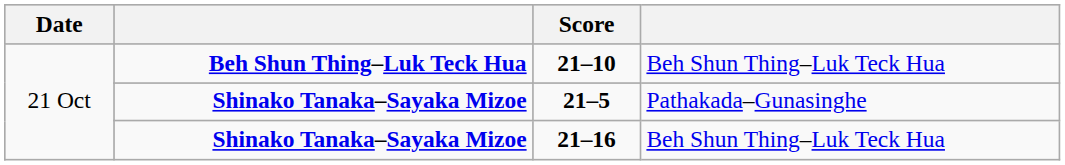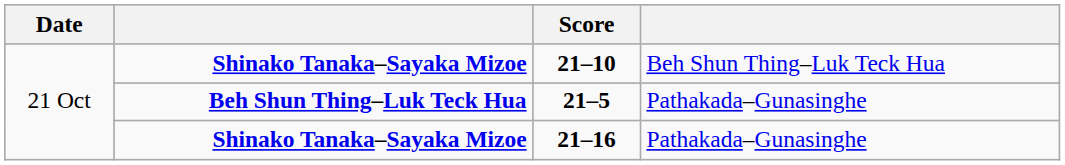21–10 | column 2: Beh Shun Thing–Luk Teck Hua -> Shinako Tanaka–Sayaka Mizoe
21–5 | column 2: Shinako Tanaka–Sayaka Mizoe -> Beh Shun Thing–Luk Teck Hua
21–16 | column 4: Beh Shun Thing–Luk Teck Hua -> Pathakada–Gunasinghe
